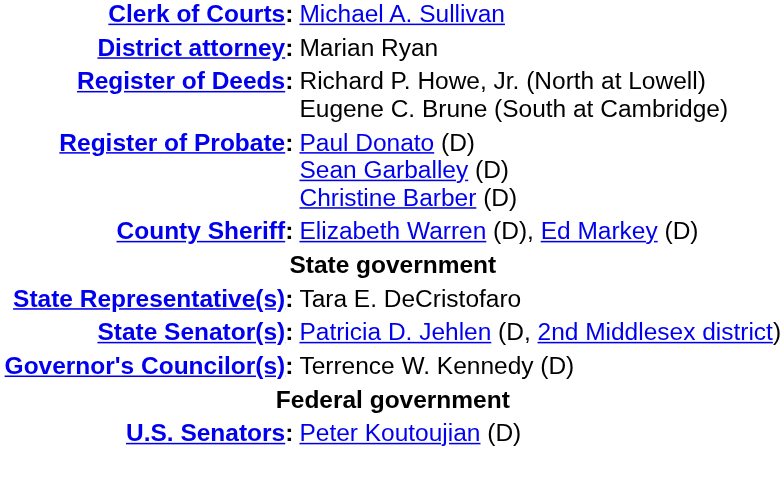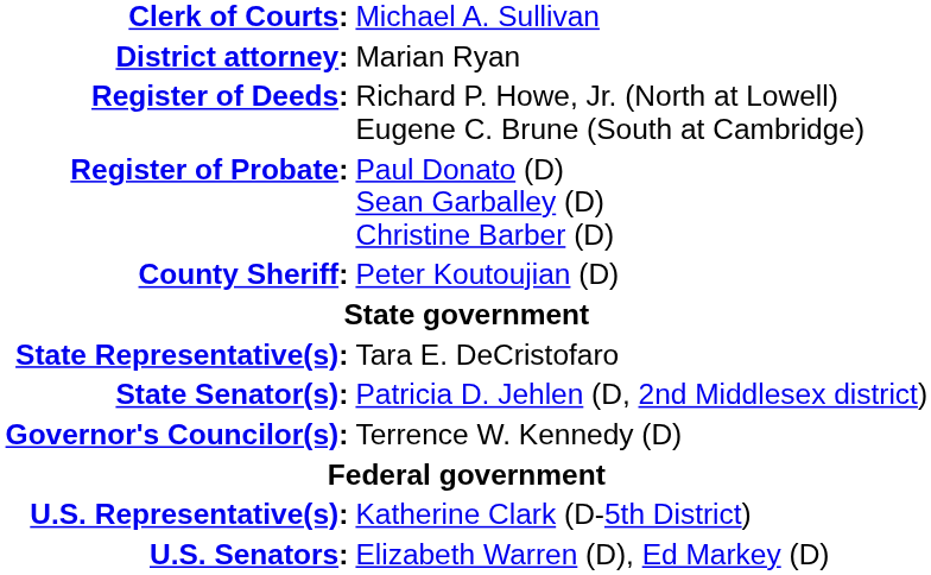County Sheriff: | column 2: Elizabeth Warren (D), Ed Markey (D) -> Peter Koutoujian (D)
+ row: U.S. Representative(s): | Katherine Clark (D-5th District)
U.S. Senators: | column 2: Peter Koutoujian (D) -> Elizabeth Warren (D), Ed Markey (D)
